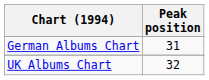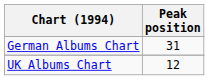UK Albums Chart | Peak position: 32 -> 12
